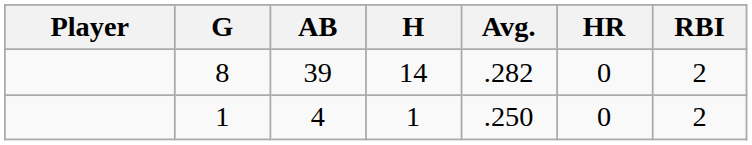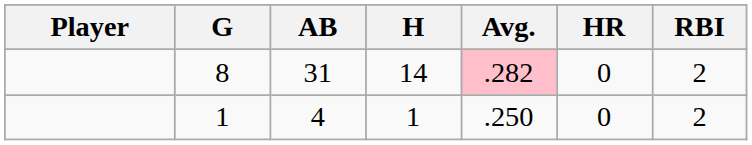8 | AB: 39 -> 31
8 | Avg.: no background -> pink background
